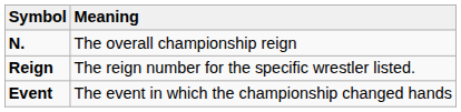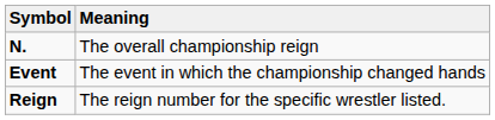rows swapped: Reign <-> Event
